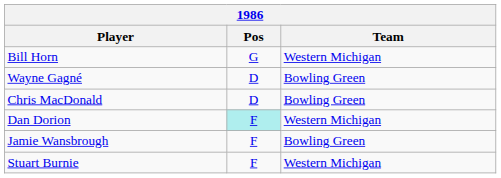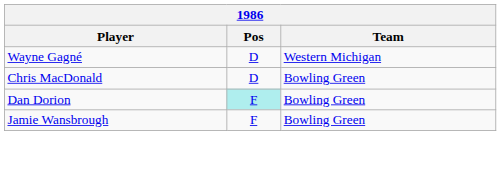- row: Bill Horn | G | Western Michigan
Wayne Gagné | Team: Bowling Green -> Western Michigan
Dan Dorion | Team: Western Michigan -> Bowling Green
- row: Stuart Burnie | F | Western Michigan
